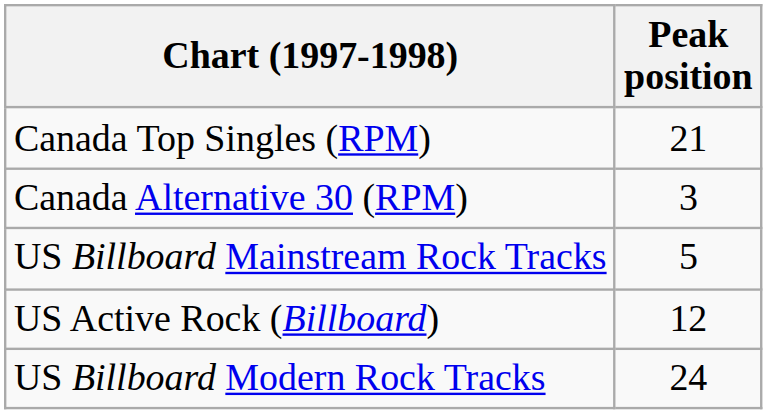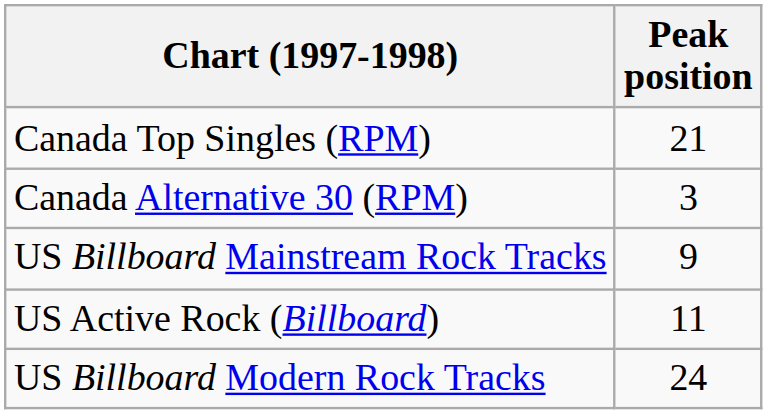US Billboard Mainstream Rock Tracks | Peak position: 5 -> 9
US Active Rock (Billboard) | Peak position: 12 -> 11
